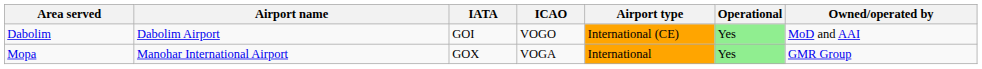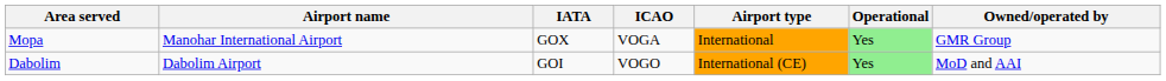rows swapped: Dabolim <-> Mopa
